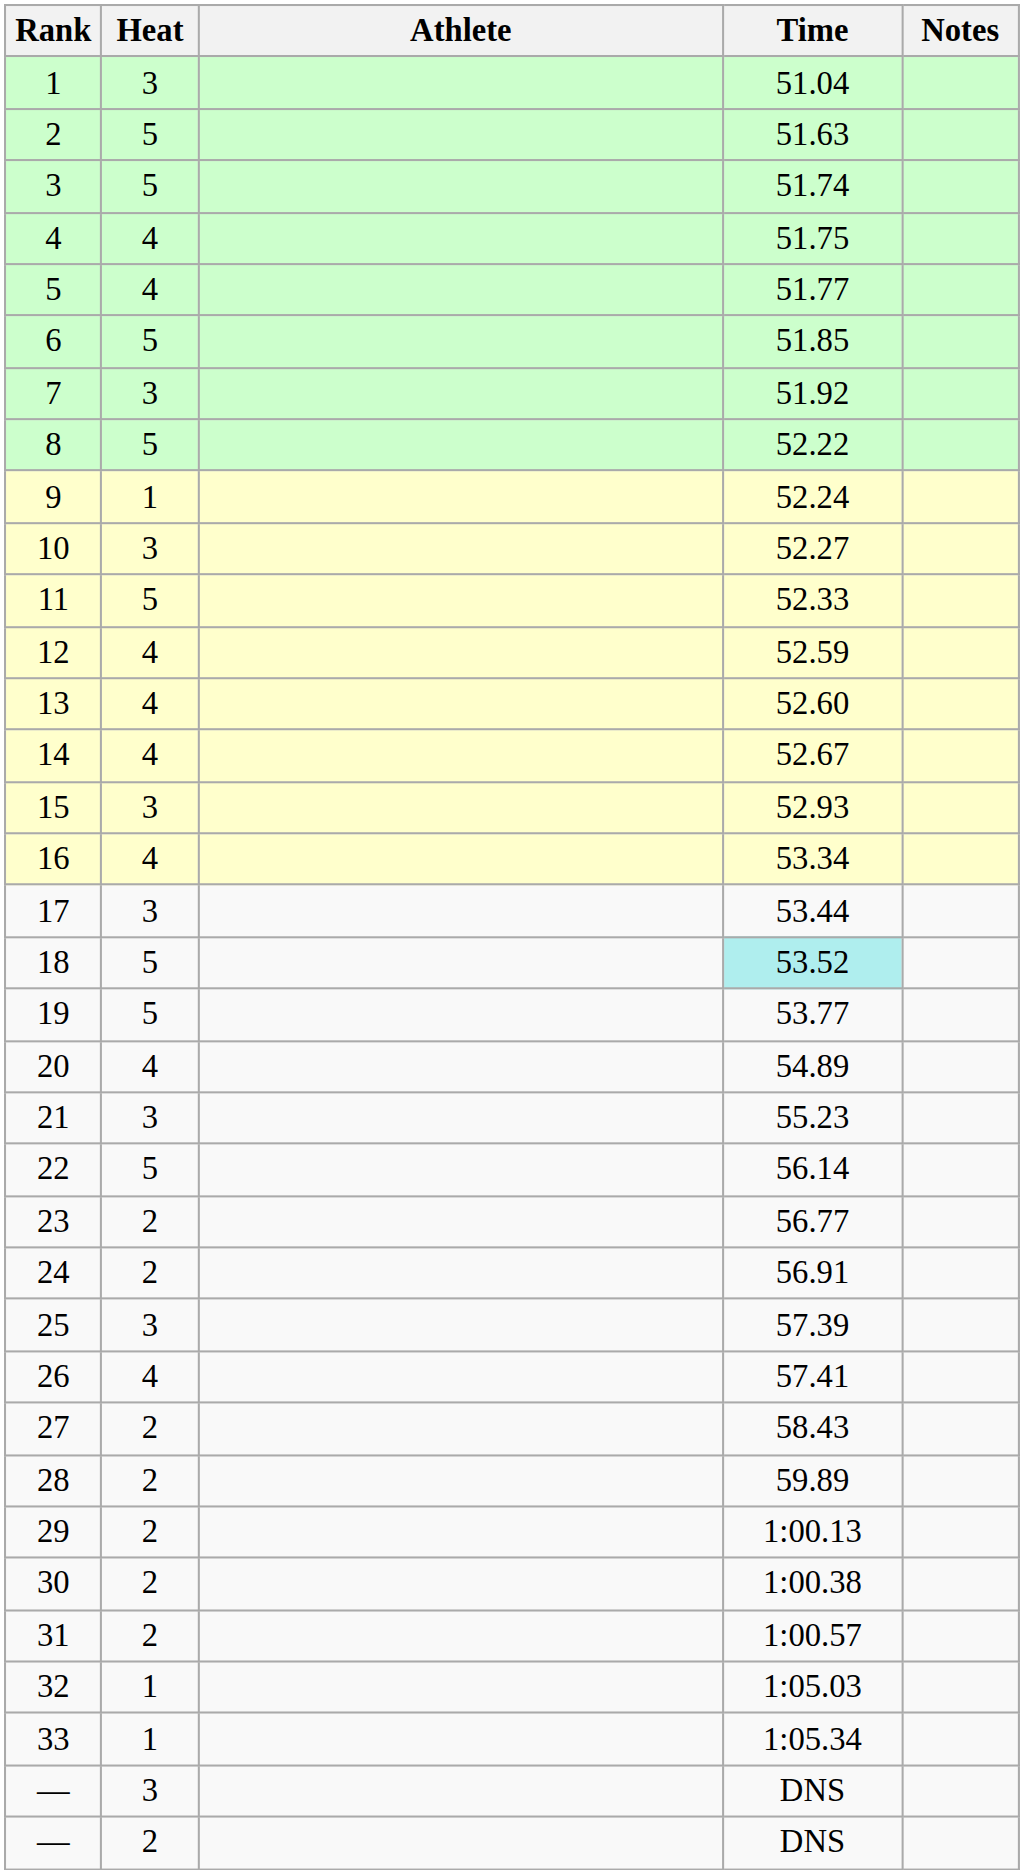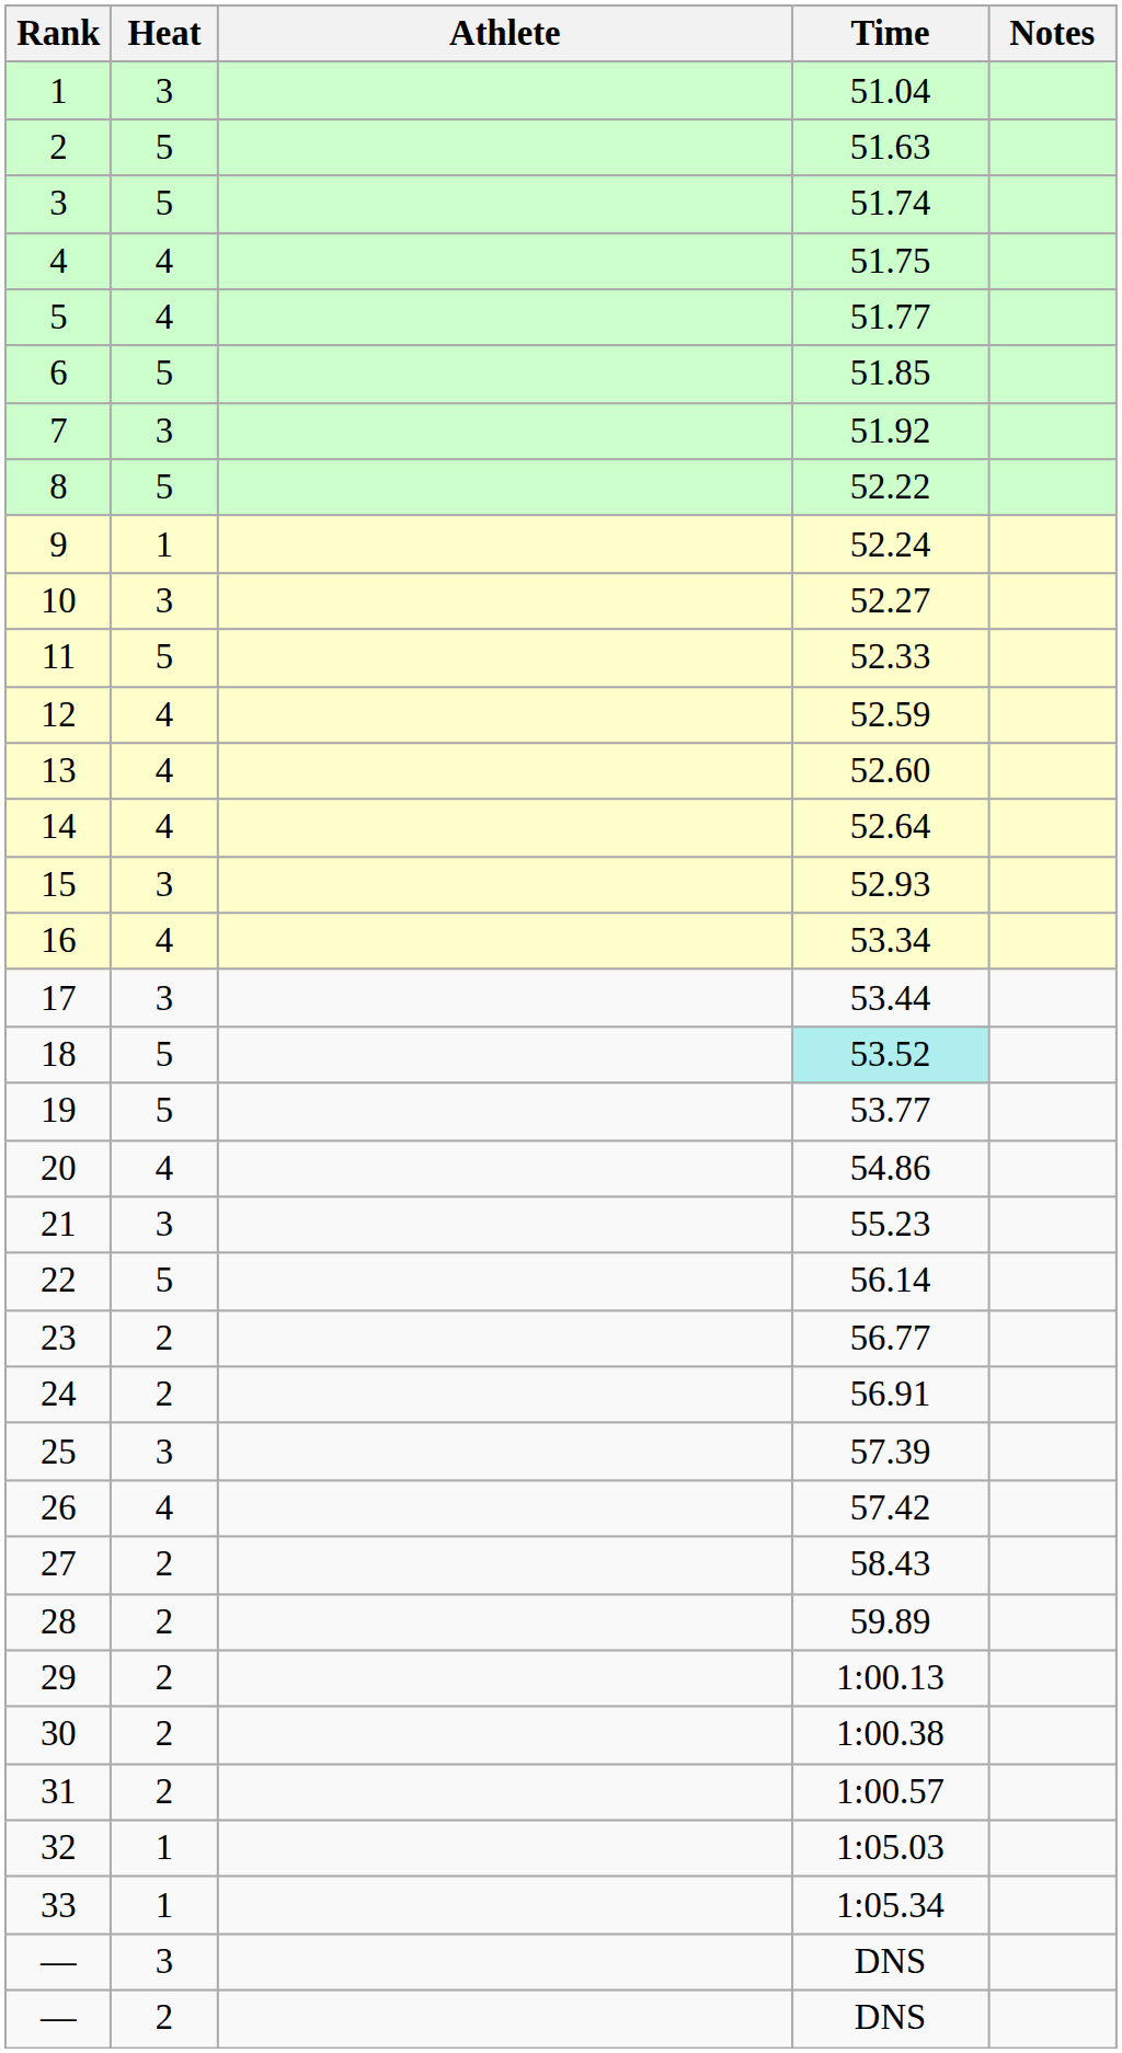14 | Time: 52.67 -> 52.64
20 | Time: 54.89 -> 54.86
26 | Time: 57.41 -> 57.42
